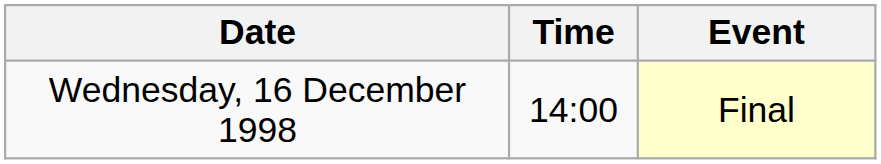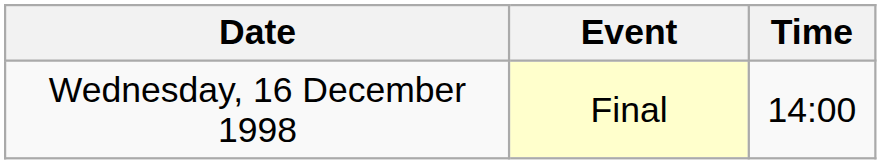columns swapped: Time <-> Event
